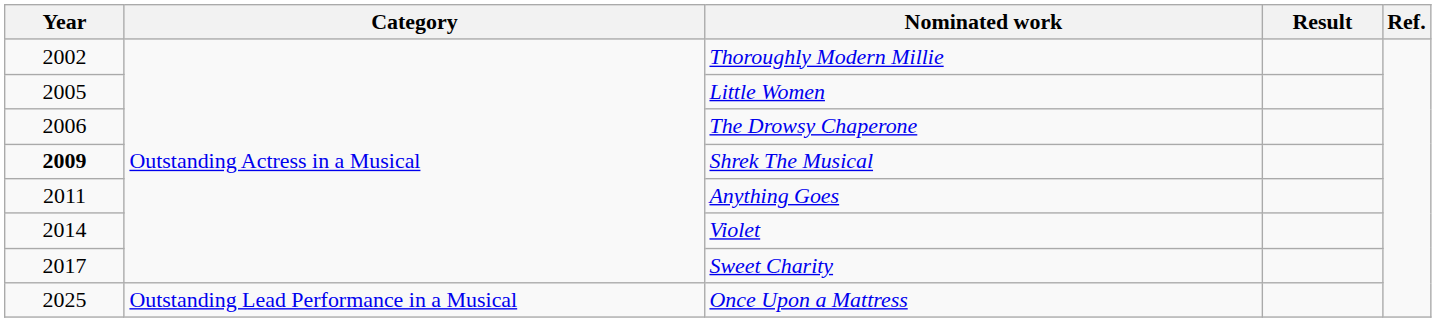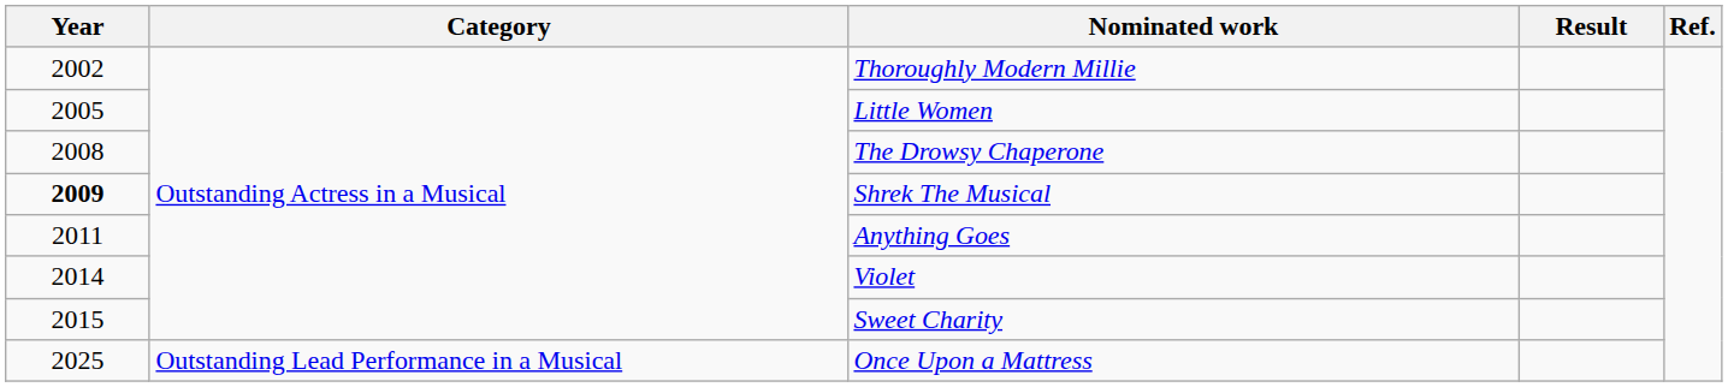The Drowsy Chaperone | Year: 2006 -> 2008
Sweet Charity | Year: 2017 -> 2015
